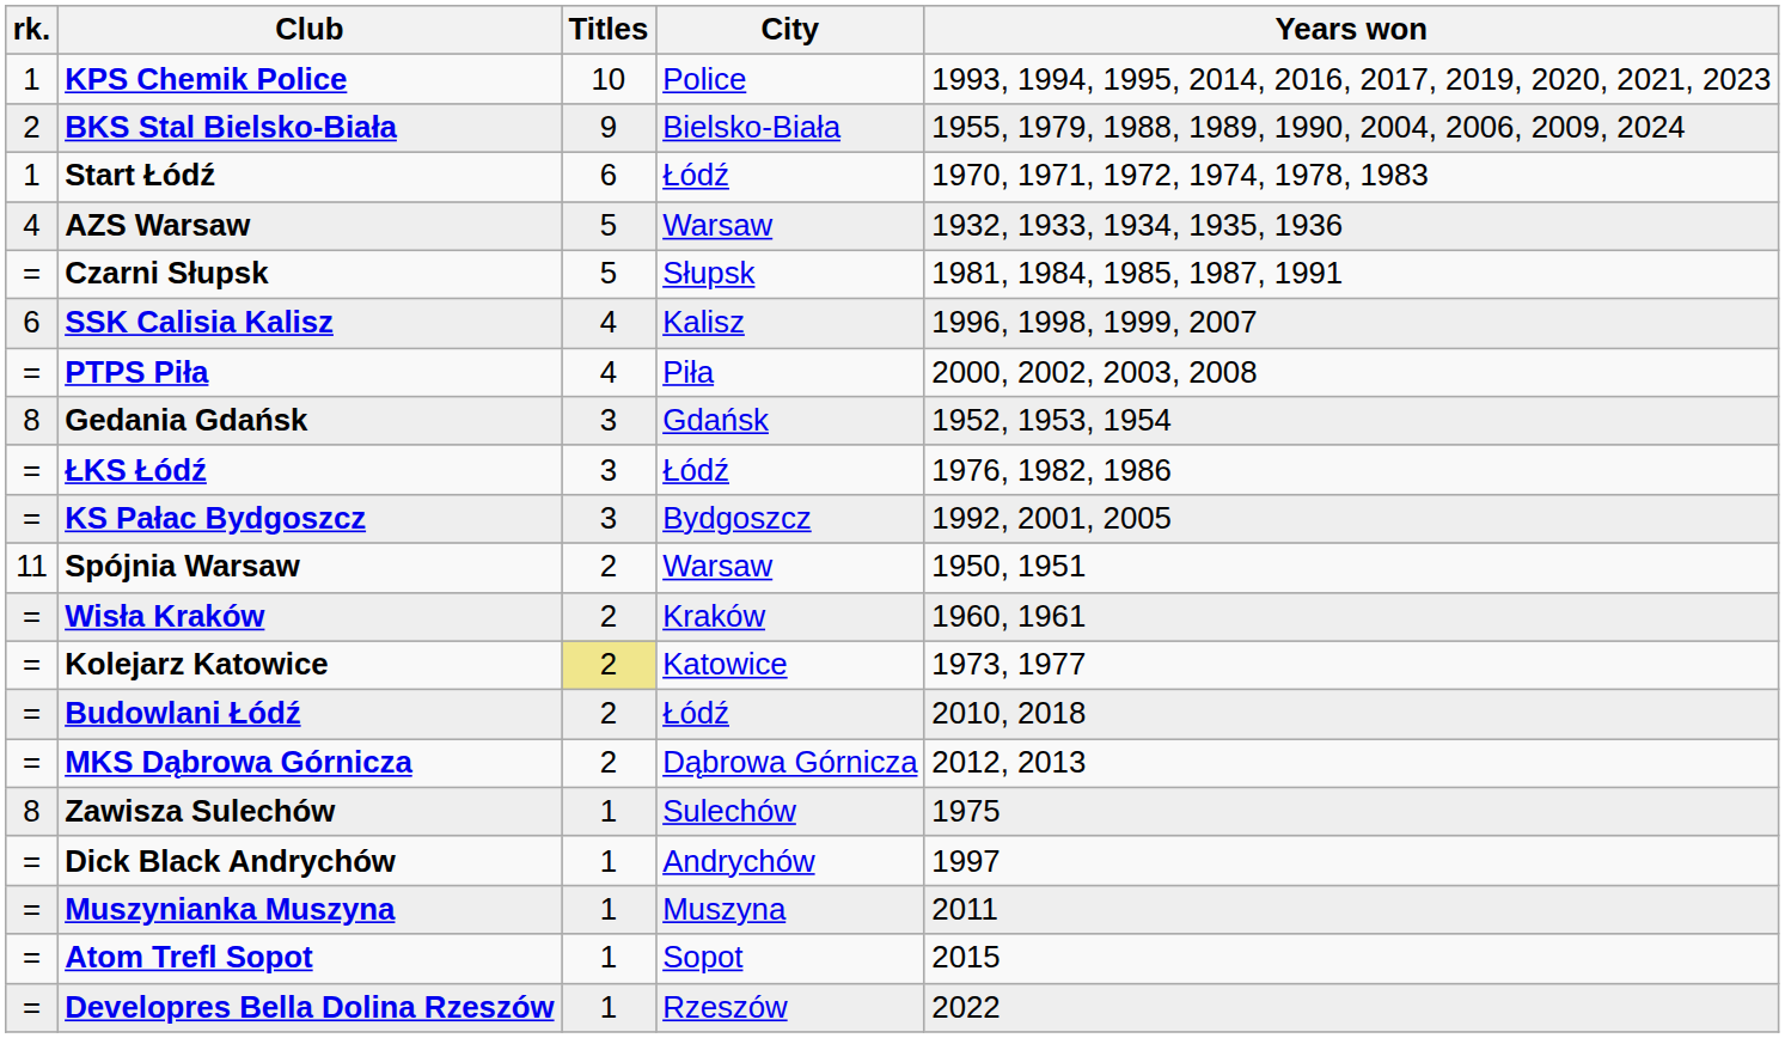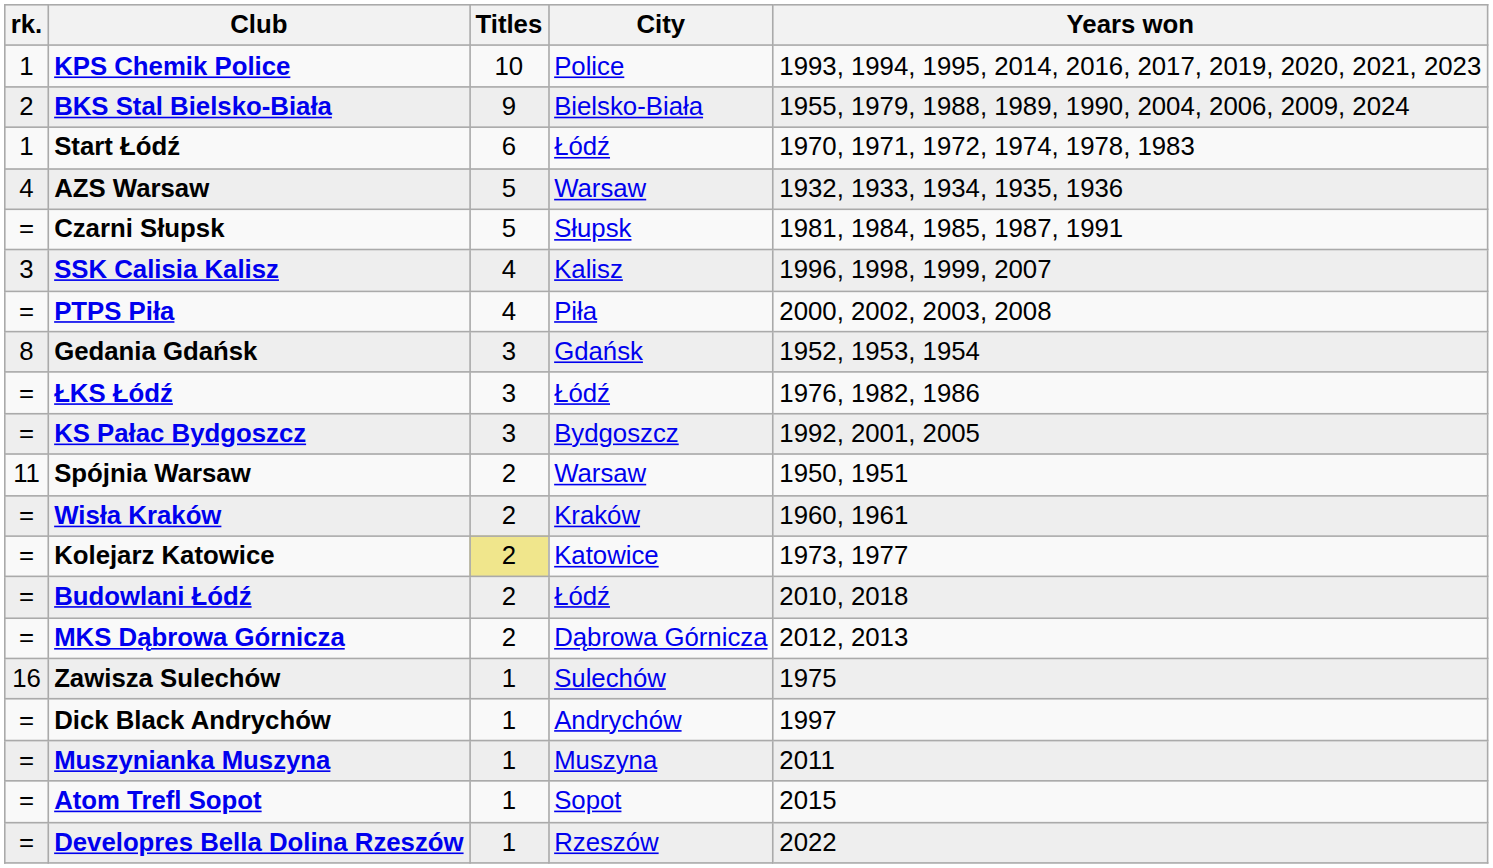SSK Calisia Kalisz | rk.: 6 -> 3
Zawisza Sulechów | rk.: 8 -> 16
